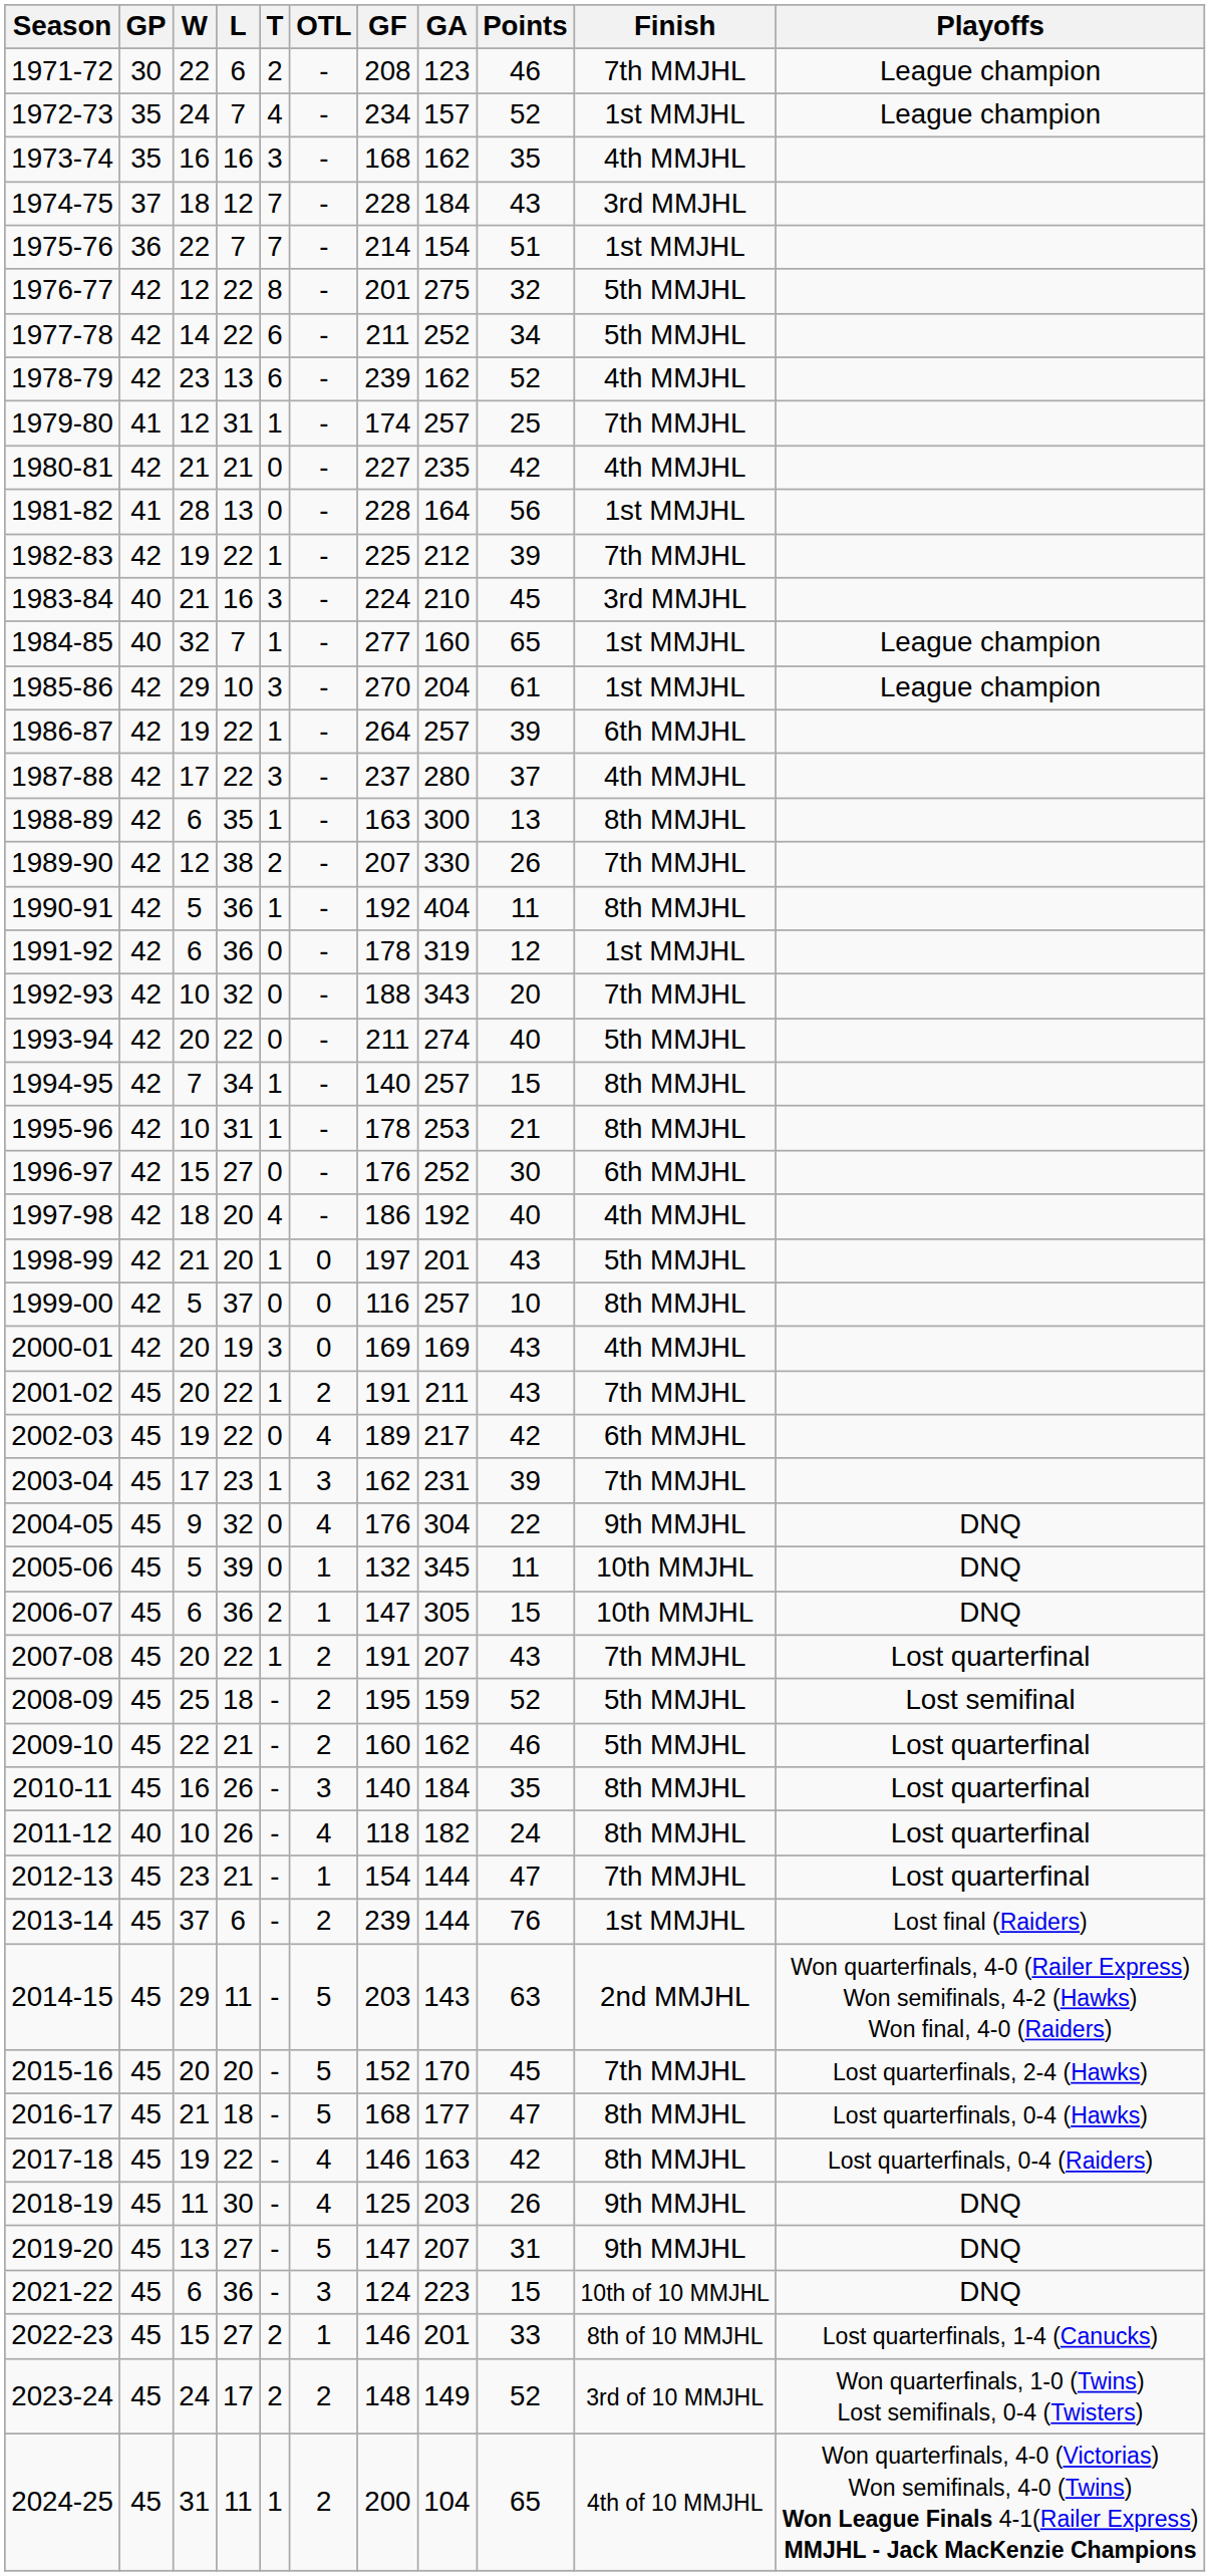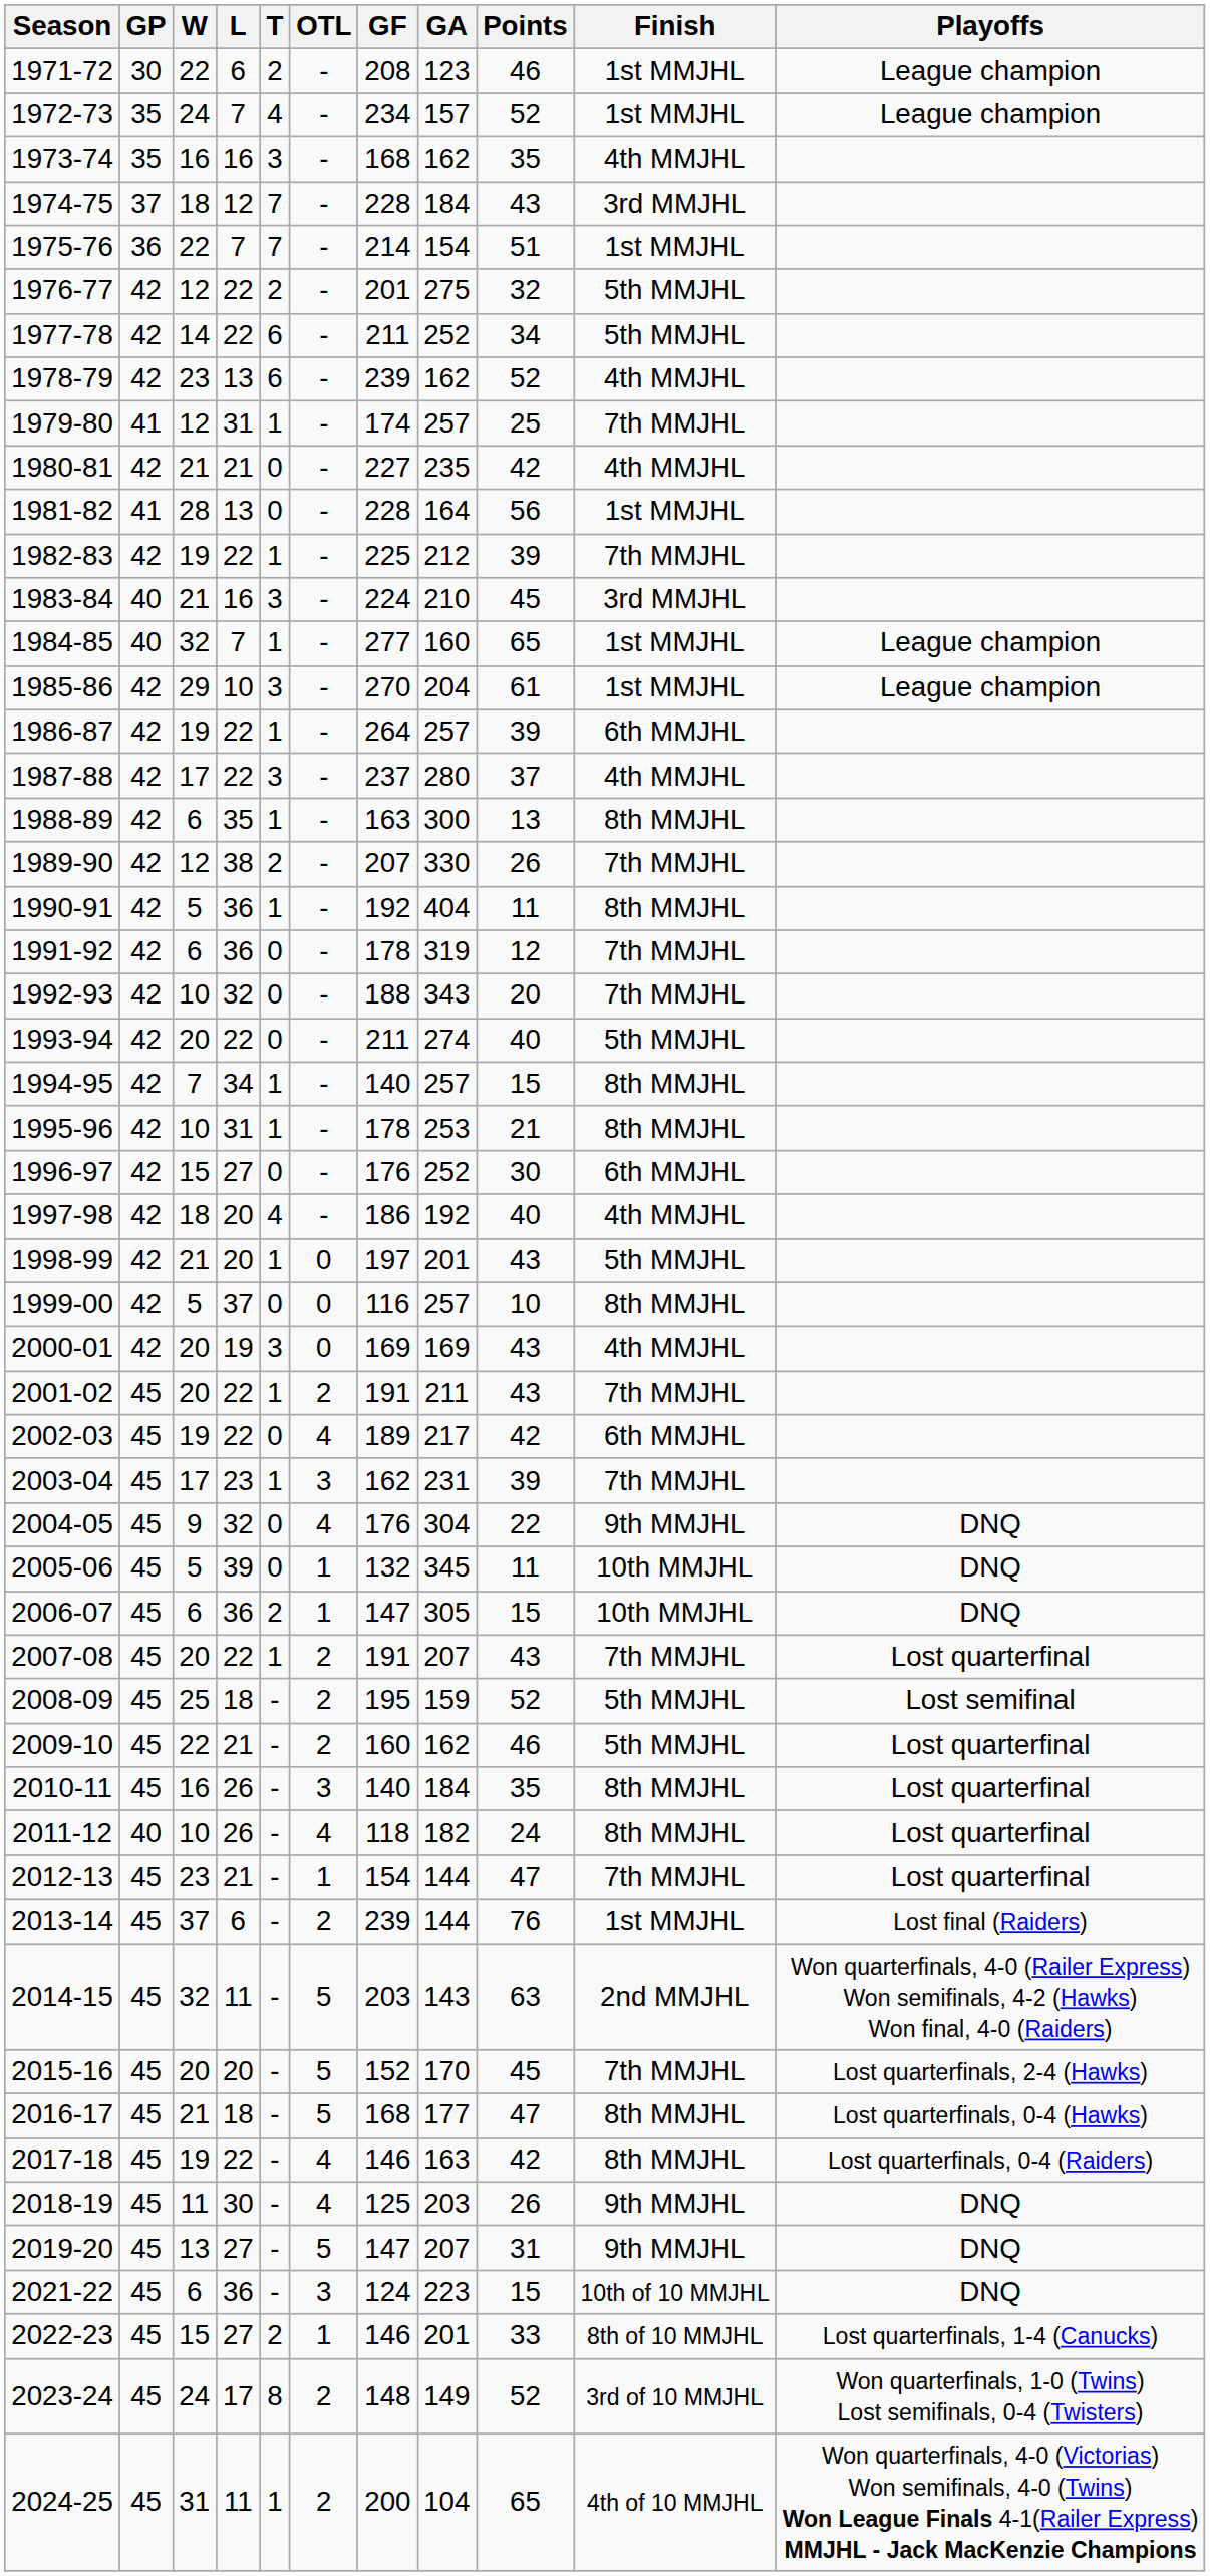1971-72 | Finish: 7th MMJHL -> 1st MMJHL
1976-77 | T: 8 -> 2
1991-92 | Finish: 1st MMJHL -> 7th MMJHL
2014-15 | W: 29 -> 32
2023-24 | T: 2 -> 8
